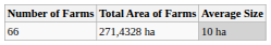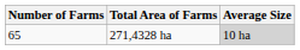271,4328 ha | Number of Farms: 66 -> 65
